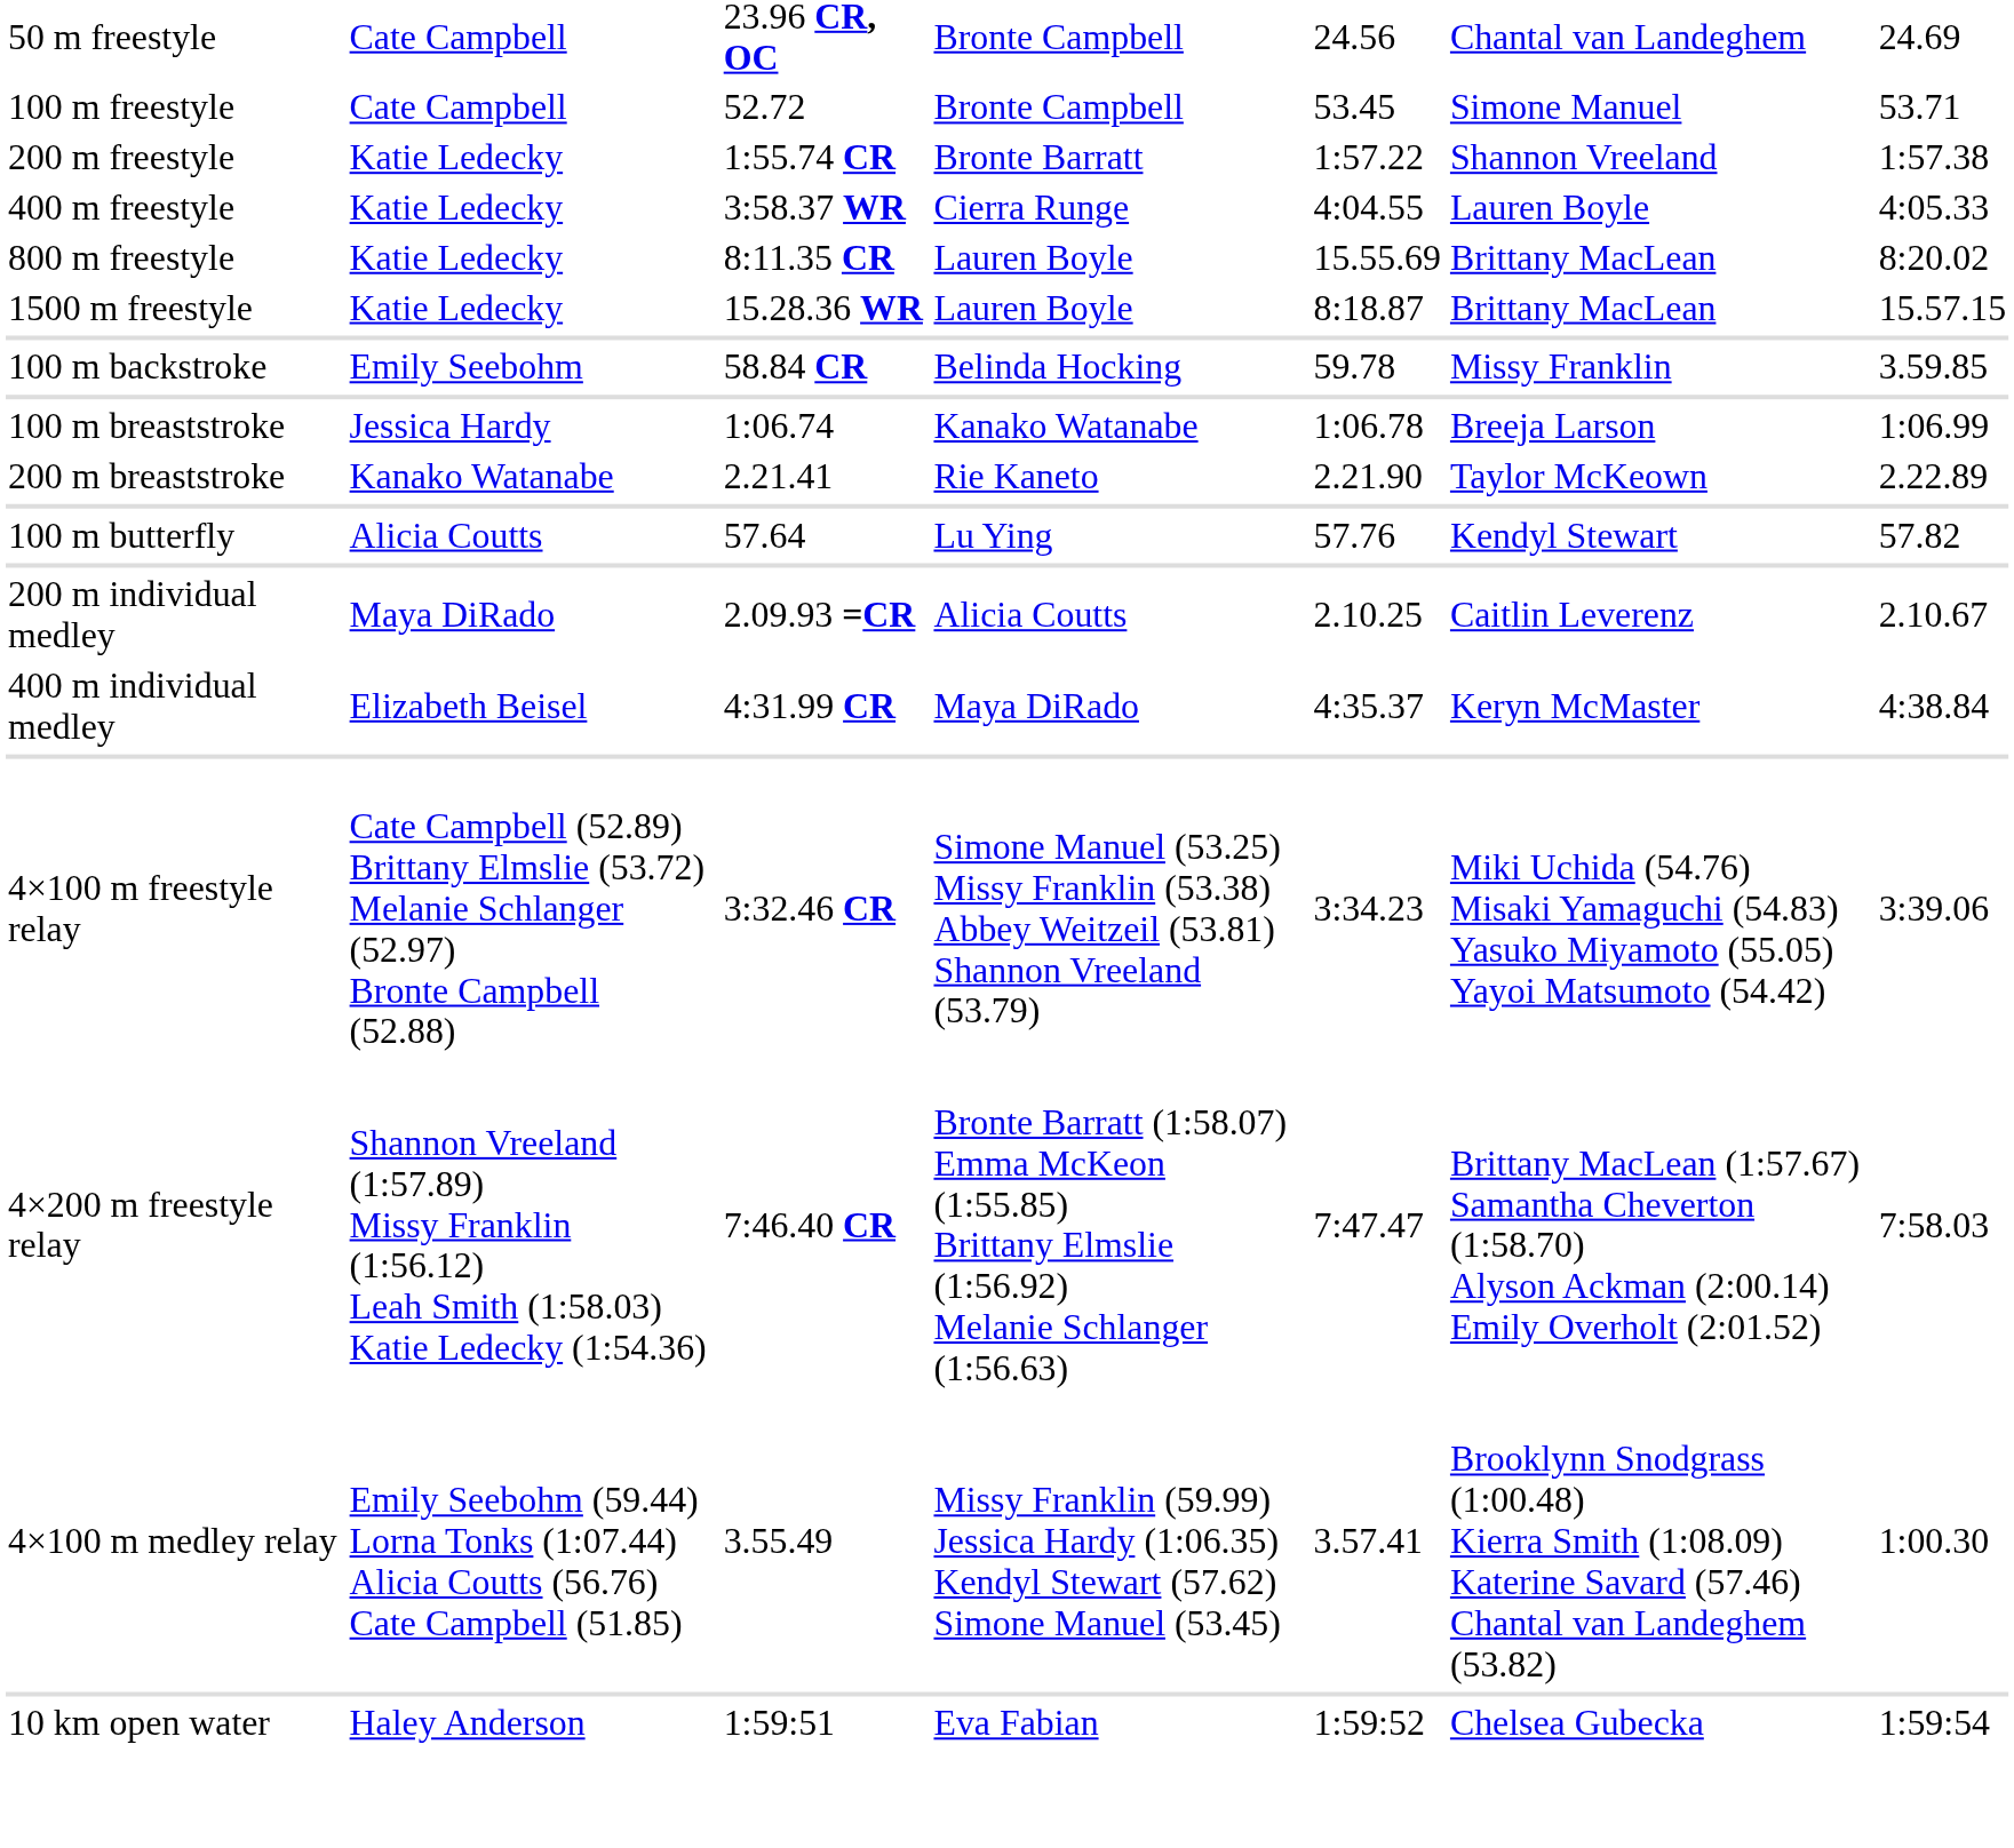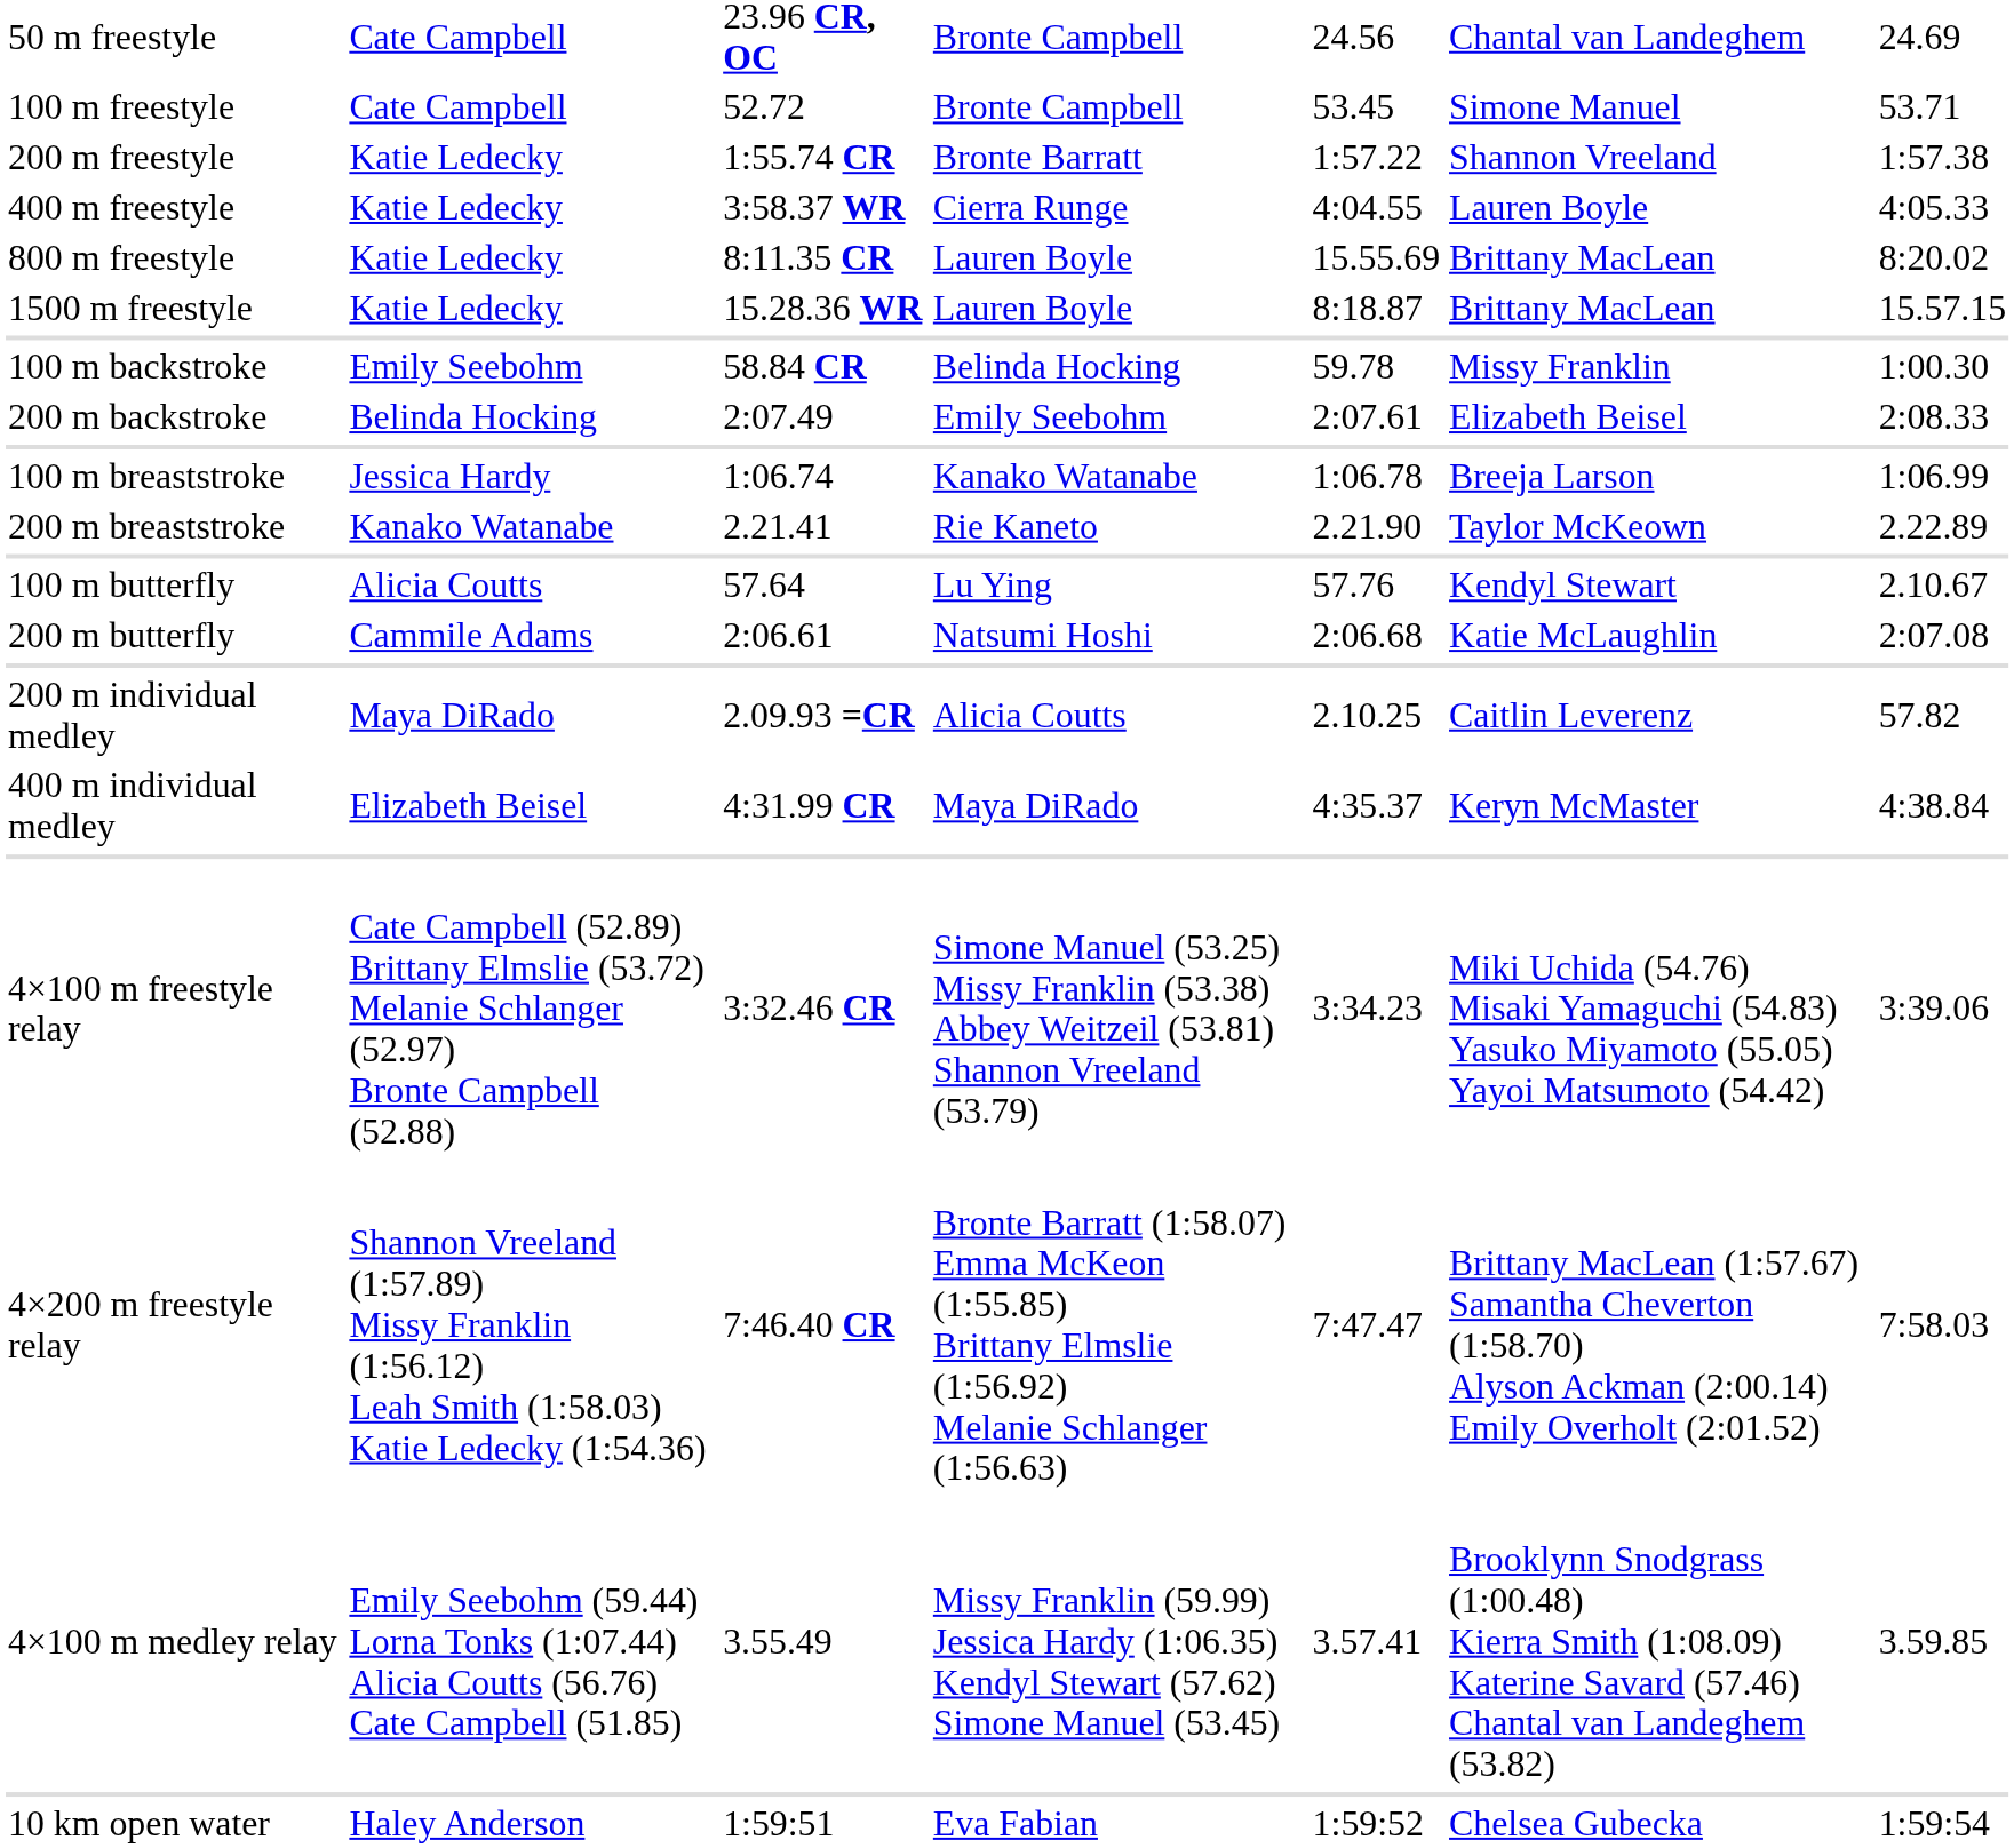100 m backstroke | column 7: 3.59.85 -> 1:00.30
+ row: 200 m backstroke | Belinda Hocking | 2:07.49 | Emily Seebohm | 2:07.61 | Elizabeth Beisel | 2:08.33
100 m butterfly | column 7: 57.82 -> 2.10.67
+ row: 200 m butterfly | Cammile Adams | 2:06.61 | Natsumi Hoshi | 2:06.68 | Katie McLaughlin | 2:07.08
200 m individual medley | column 7: 2.10.67 -> 57.82
4×100 m medley relay | column 7: 1:00.30 -> 3.59.85
